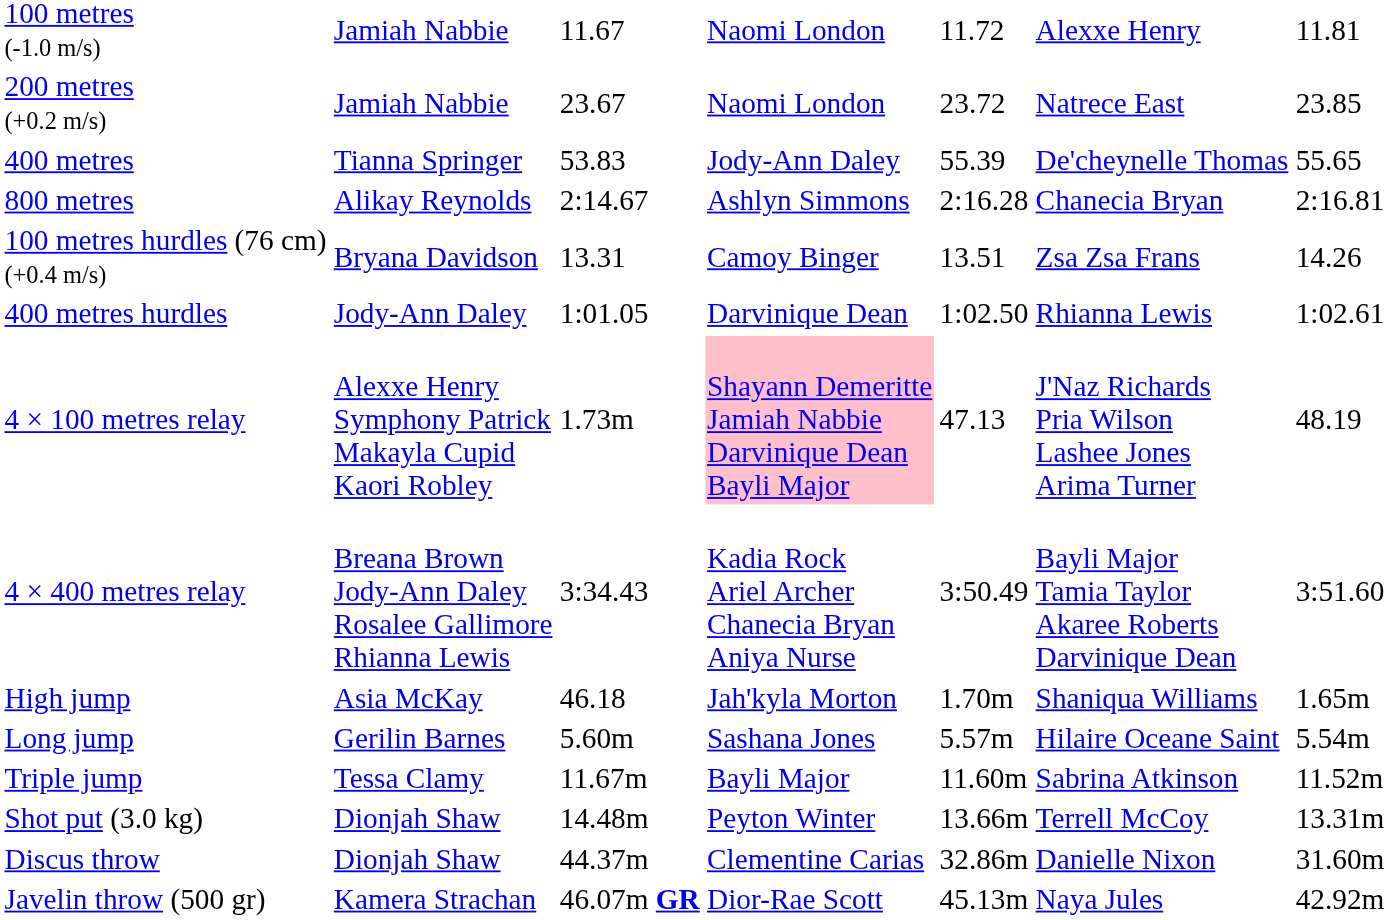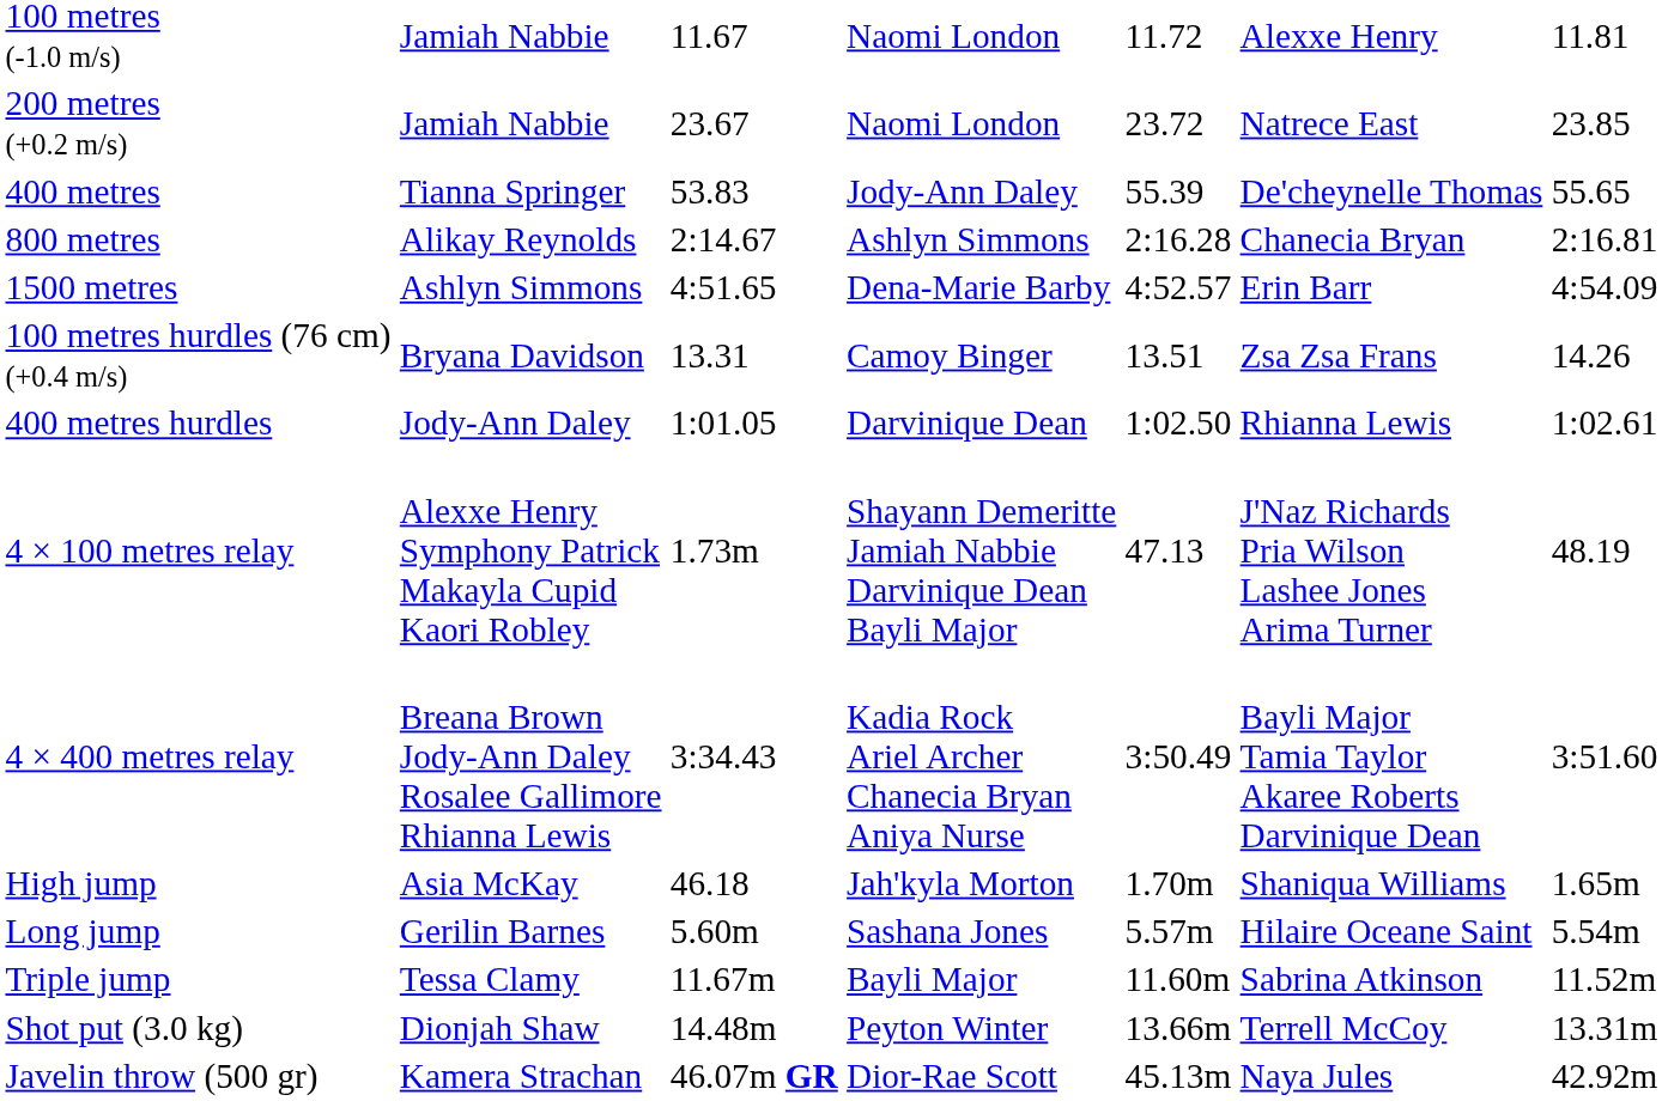+ row: 1500 metres | Ashlyn Simmons | 4:51.65 | Dena-Marie Barby | 4:52.57 | Erin Barr | 4:54.09
4 × 100 metres relay | column 4: pink background -> no background
- row: Discus throw | Dionjah Shaw | 44.37m | Clementine Carias | 32.86m | Danielle Nixon | 31.60m
